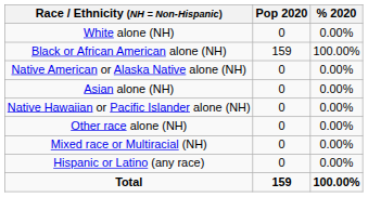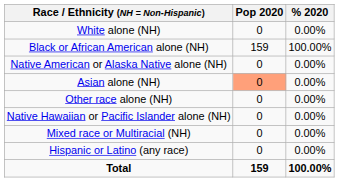Asian alone (NH) | Pop 2020: no background -> lightsalmon background
rows swapped: Native Hawaiian or Pacific Islander alone (NH) <-> Other race alone (NH)
